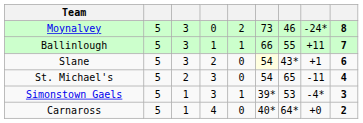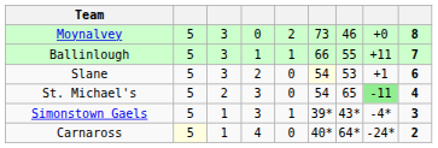Moynalvey | column 8: -24* -> +0
Slane | column 7: 43* -> 53
St. Michael's | column 8: no background -> lightgreen background
Simonstown Gaels | column 7: 53 -> 43*
Carnaross | column 2: no background -> lightyellow background
Carnaross | column 8: +0 -> -24*
